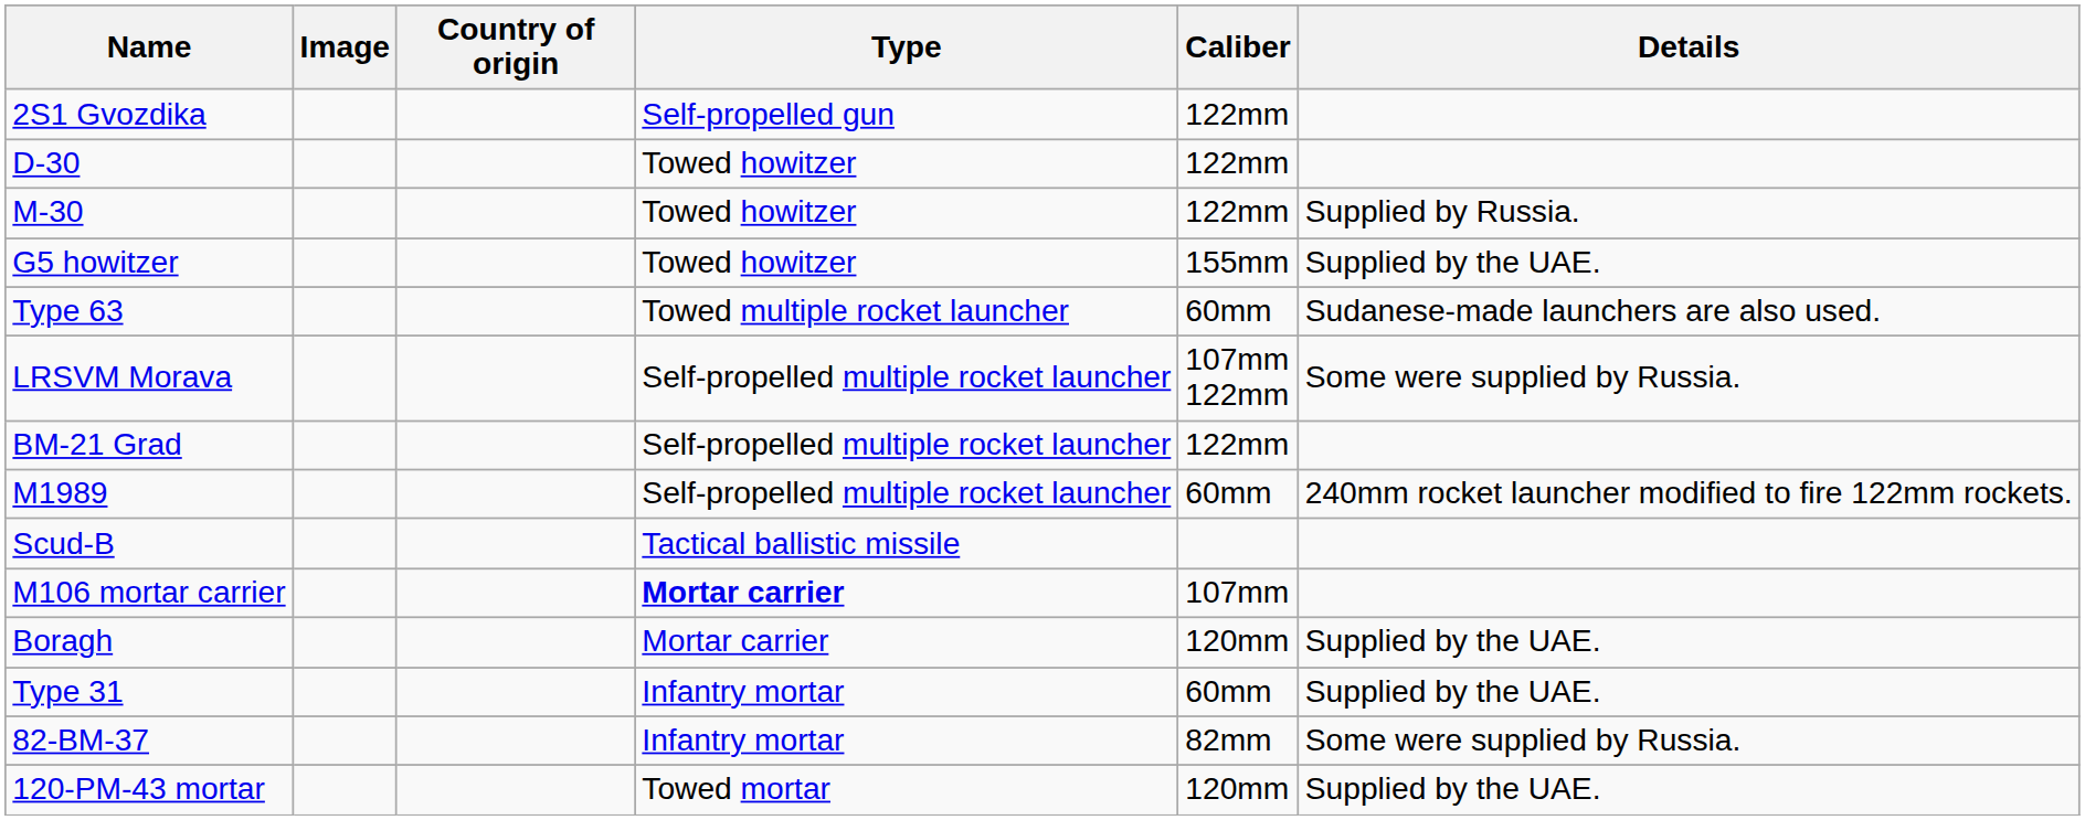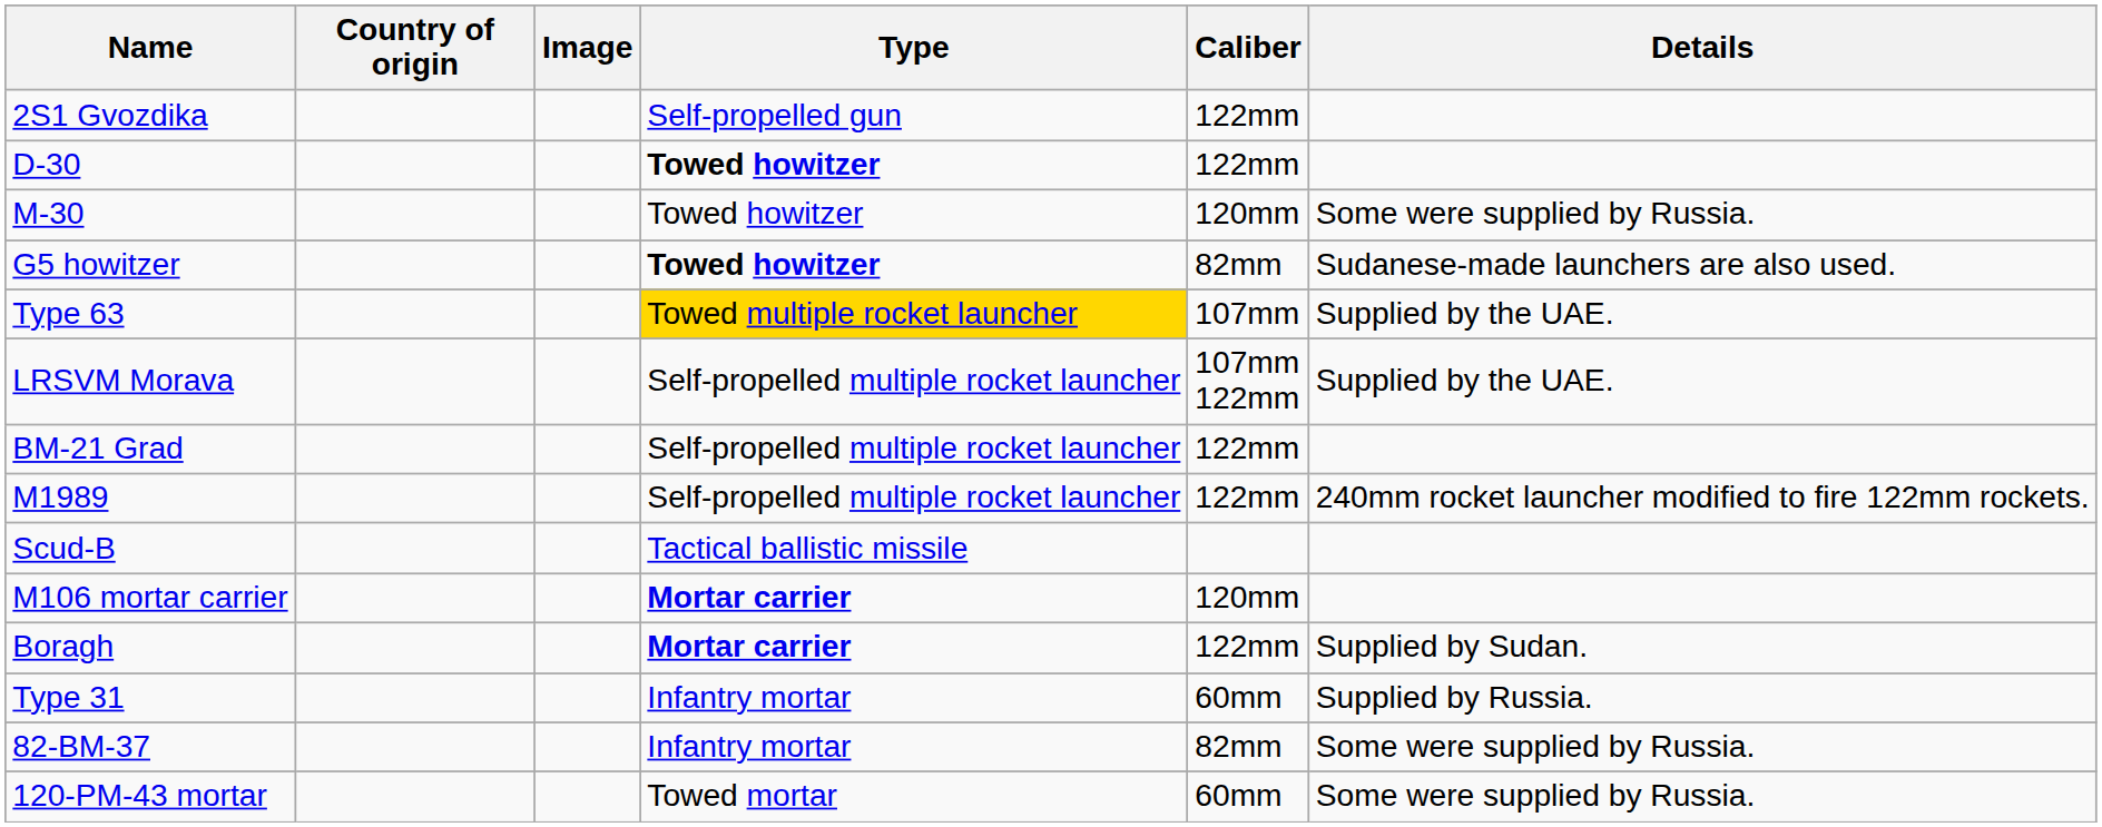columns swapped: Image <-> Country of origin
D-30 | Type: normal -> bold
M-30 | Caliber: 122mm -> 120mm
M-30 | Details: Supplied by Russia. -> Some were supplied by Russia.
G5 howitzer | Type: normal -> bold
G5 howitzer | Caliber: 155mm -> 82mm
G5 howitzer | Details: Supplied by the UAE. -> Sudanese-made launchers are also used.
Type 63 | Type: no background -> gold background
Type 63 | Caliber: 60mm -> 107mm
Type 63 | Details: Sudanese-made launchers are also used. -> Supplied by the UAE.
LRSVM Morava | Details: Some were supplied by Russia. -> Supplied by the UAE.
M1989 | Caliber: 60mm -> 122mm
M106 mortar carrier | Caliber: 107mm -> 120mm
Boragh | Type: normal -> bold
Boragh | Caliber: 120mm -> 122mm
Boragh | Details: Supplied by the UAE. -> Supplied by Sudan.
Type 31 | Details: Supplied by the UAE. -> Supplied by Russia.
120-PM-43 mortar | Caliber: 120mm -> 60mm
120-PM-43 mortar | Details: Supplied by the UAE. -> Some were supplied by Russia.
